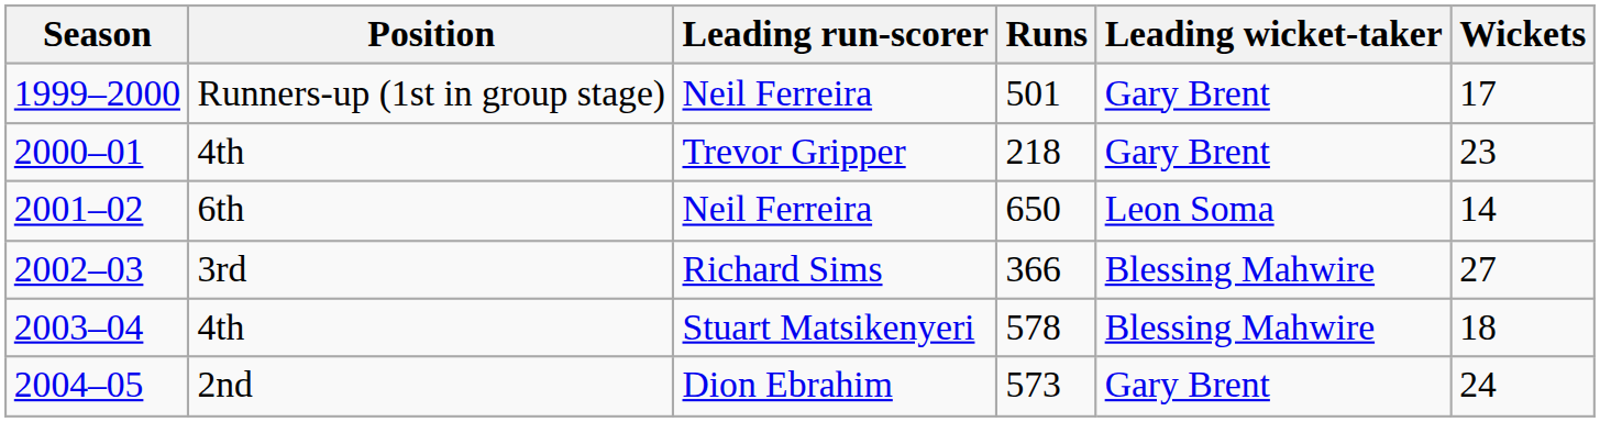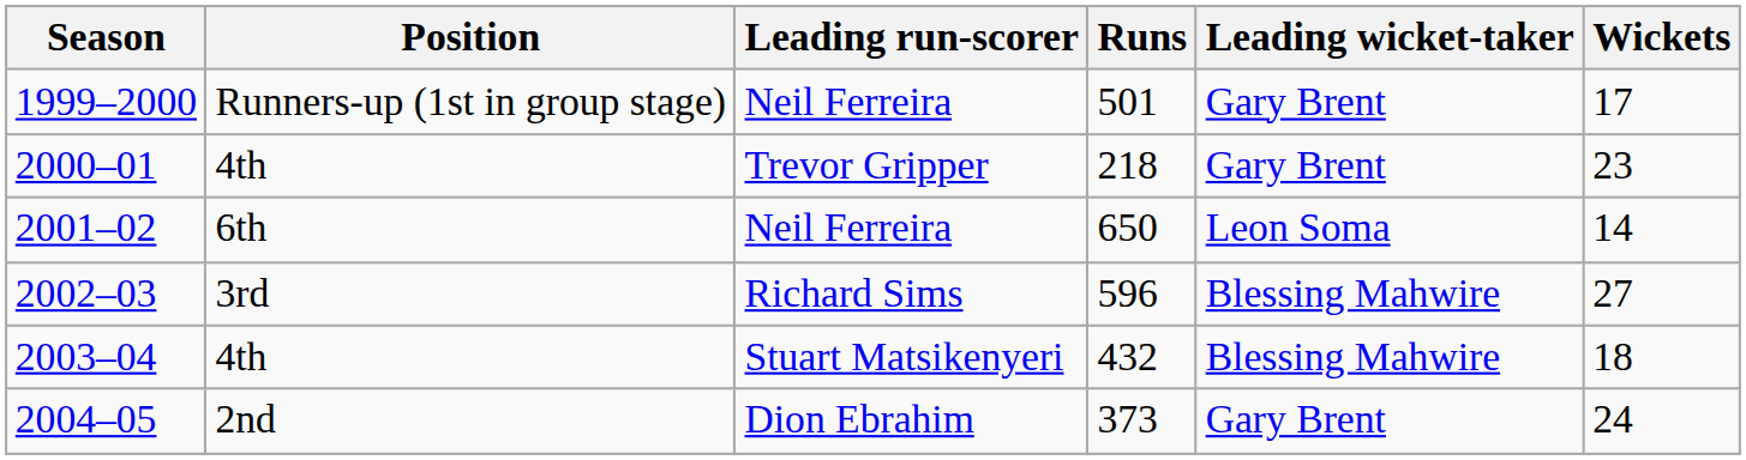2002–03 | Runs: 366 -> 596
2003–04 | Runs: 578 -> 432
2004–05 | Runs: 573 -> 373
